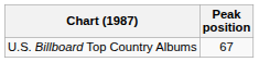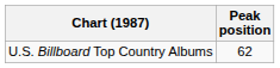U.S. Billboard Top Country Albums | Peak position: 67 -> 62
